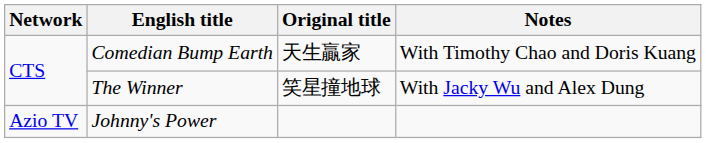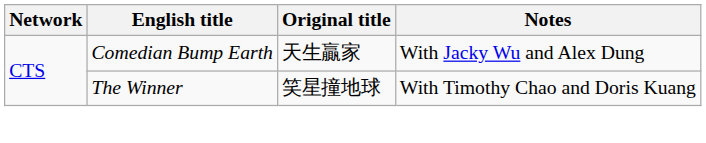Comedian Bump Earth | Notes: With Timothy Chao and Doris Kuang -> With Jacky Wu and Alex Dung
The Winner | Notes: With Jacky Wu and Alex Dung -> With Timothy Chao and Doris Kuang
- row: Azio TV | Johnny's Power
